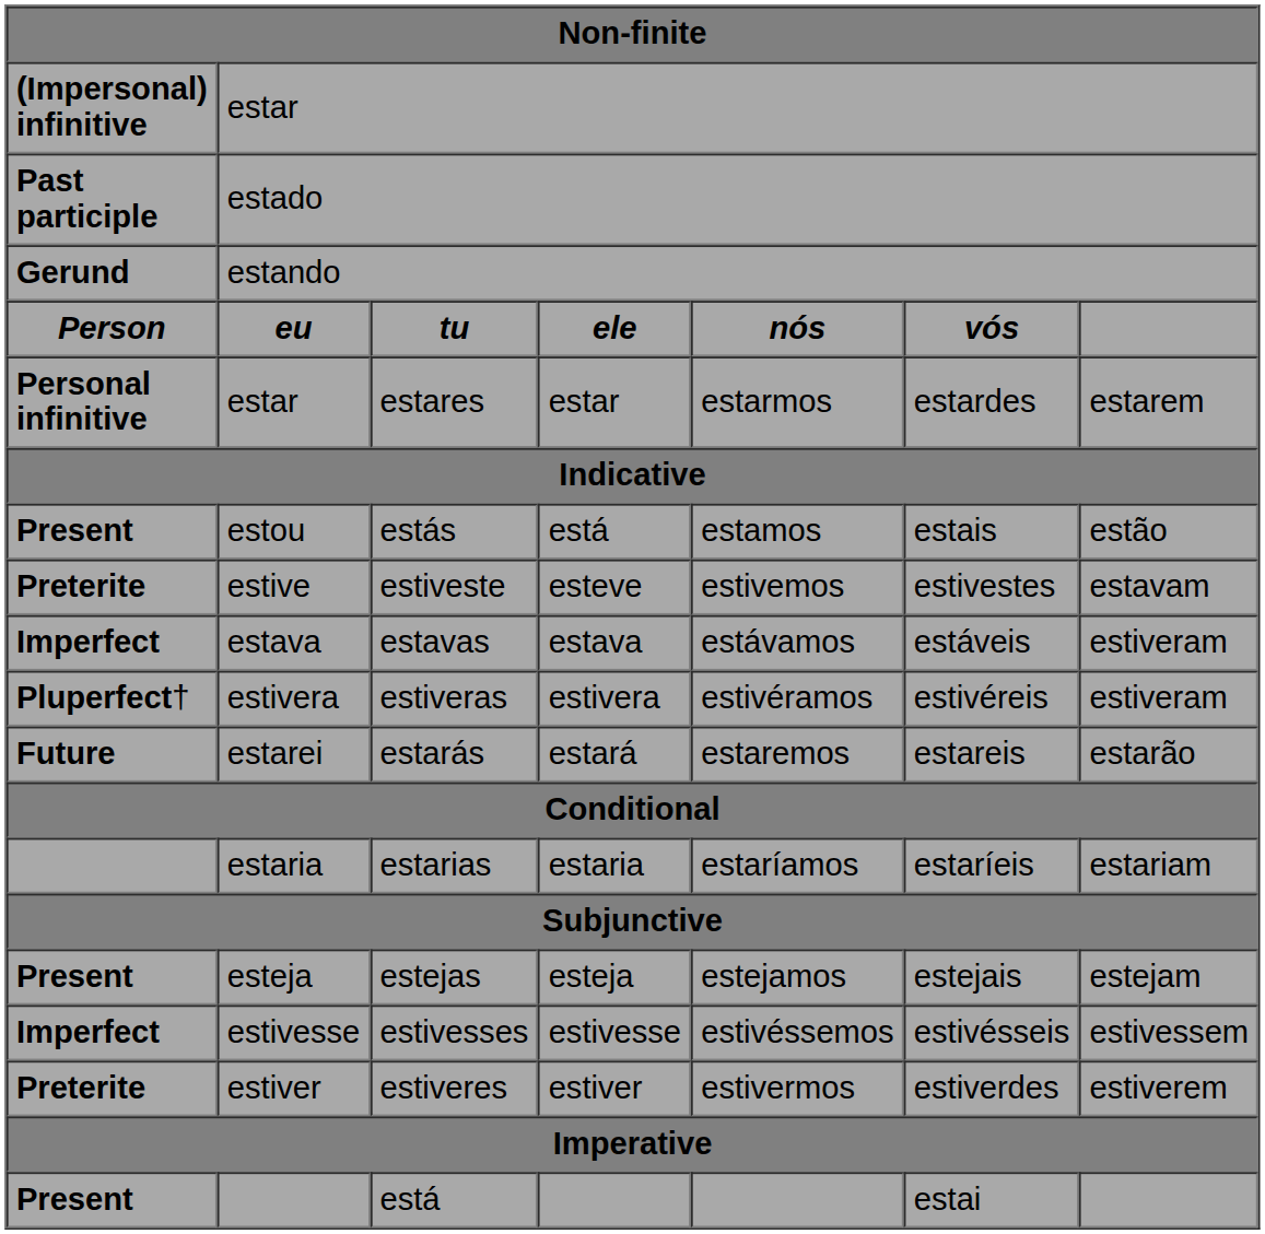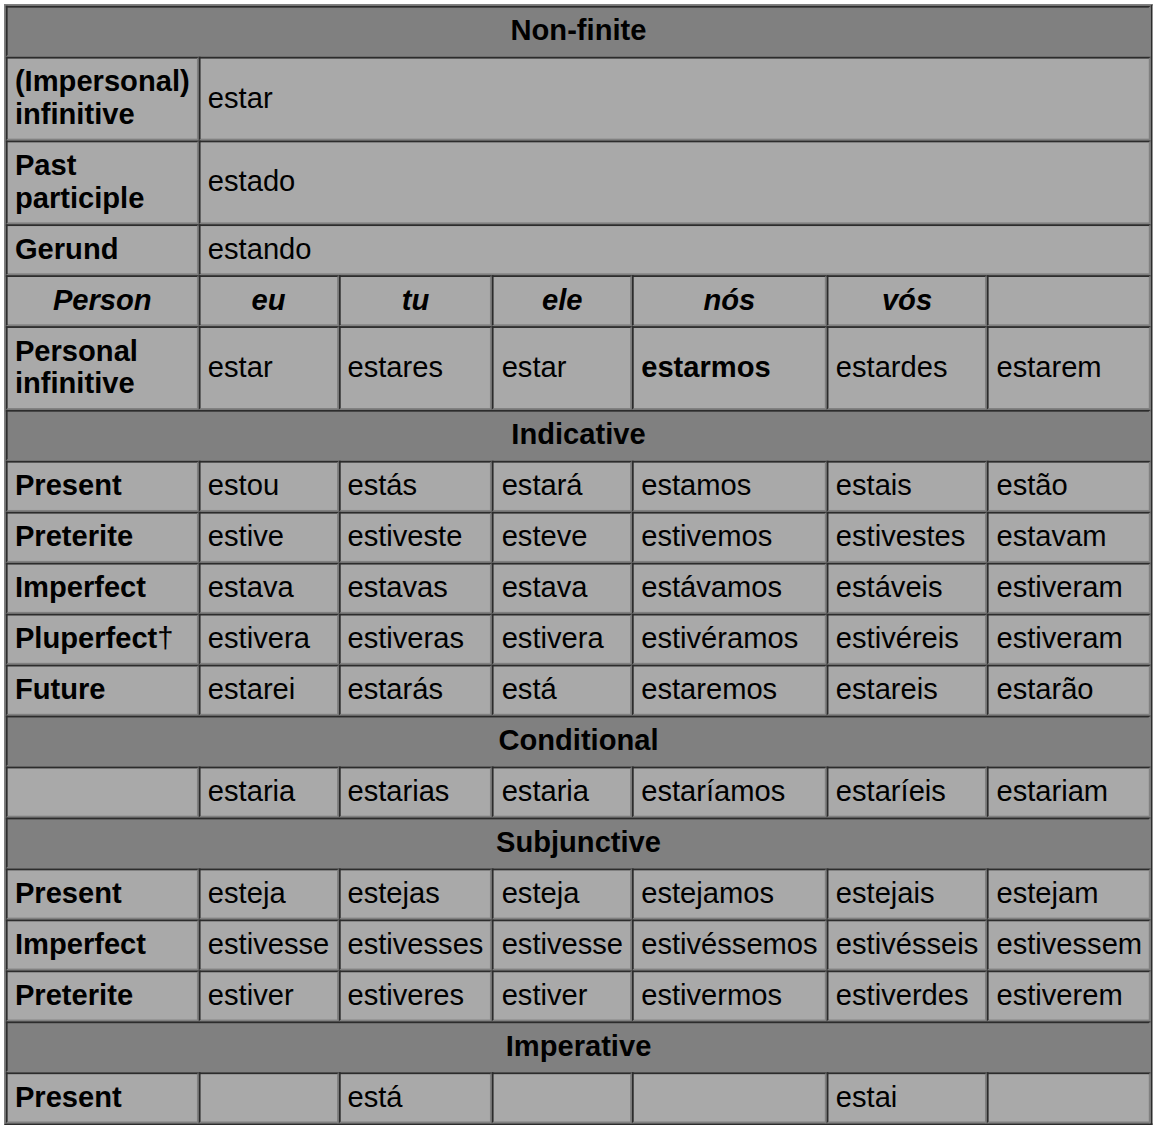estares | column 5: normal -> bold
estás | column 4: está -> estará
estarás | column 4: estará -> está
